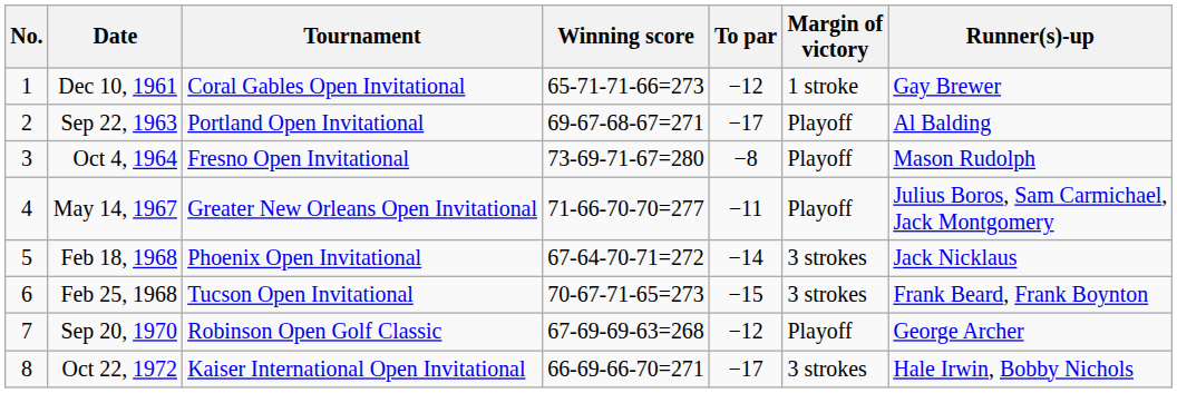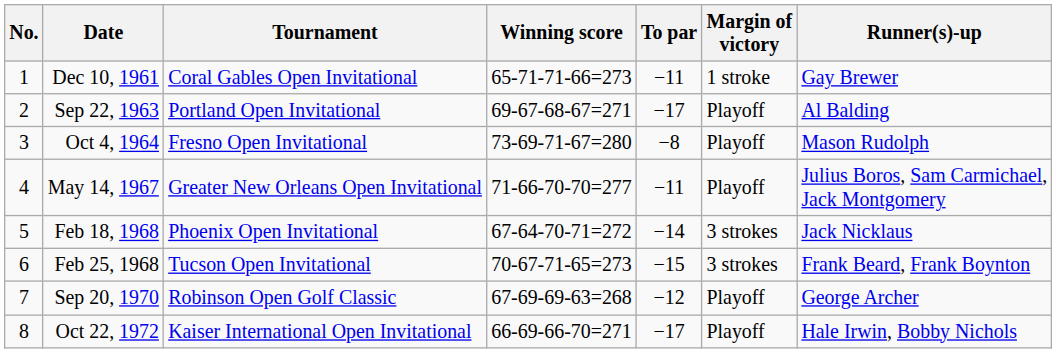Dec 10, 1961 | To par: −12 -> −11
Oct 22, 1972 | Margin of victory: 3 strokes -> Playoff
